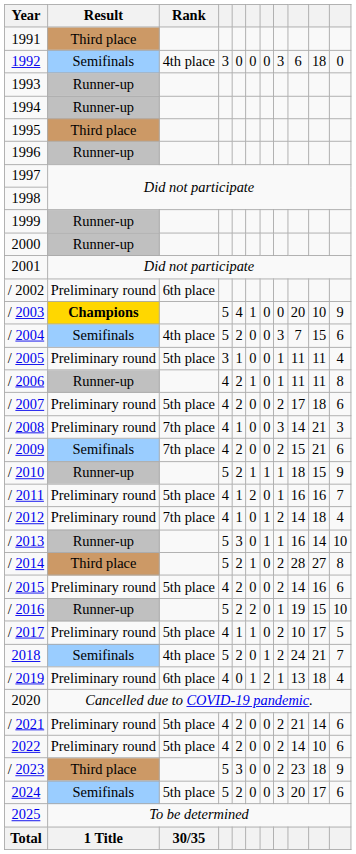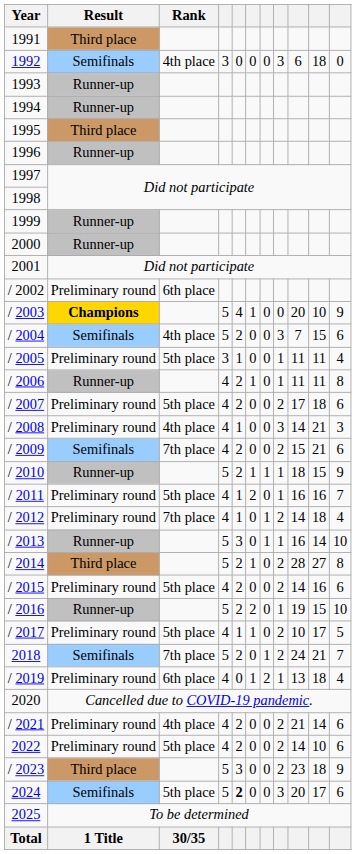/ 2008 | Rank: 7th place -> 4th place
2018 | Rank: 4th place -> 7th place
/ 2021 | Rank: 5th place -> 4th place
2024 | column 5: normal -> bold
